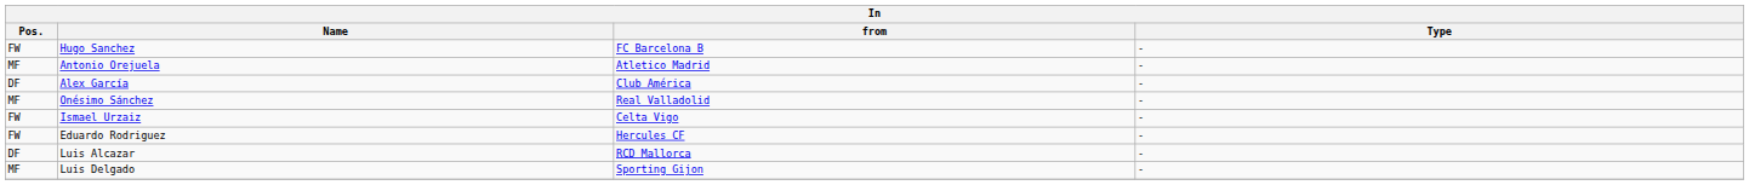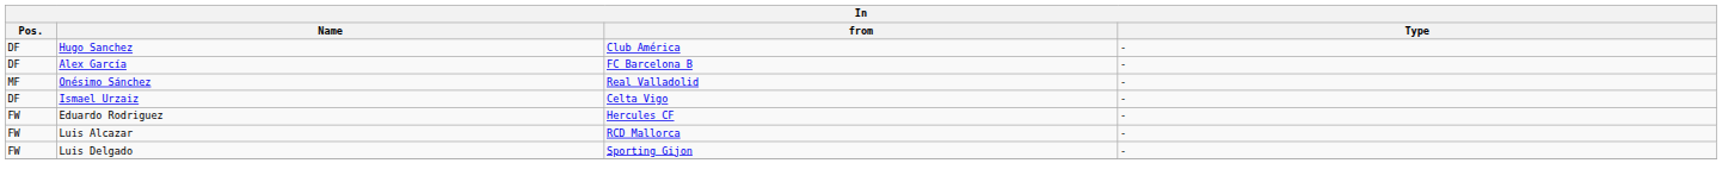Hugo Sanchez | Pos.: FW -> DF
Hugo Sanchez | from: FC Barcelona B -> Club América
- row: MF | Antonio Orejuela | Atletico Madrid | -
Alex García | from: Club América -> FC Barcelona B
Ismael Urzaiz | Pos.: FW -> DF
Luis Alcazar | Pos.: DF -> FW
Luis Delgado | Pos.: MF -> FW
